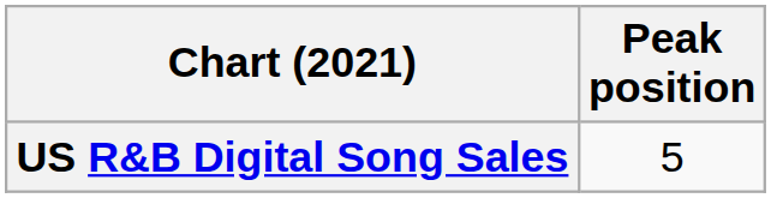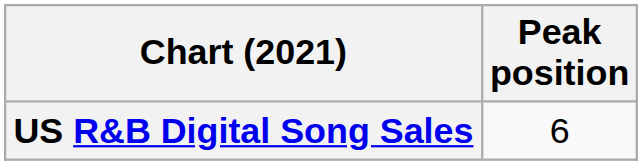US R&B Digital Song Sales | Peak position: 5 -> 6
